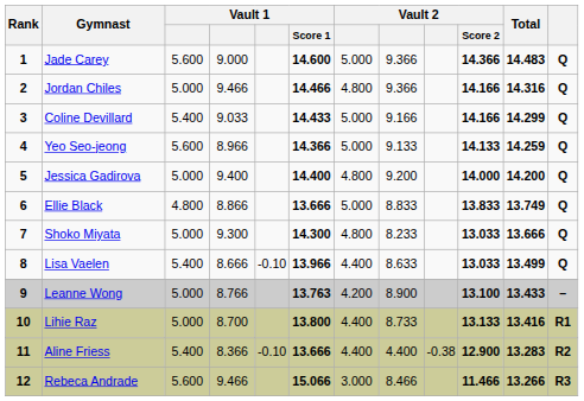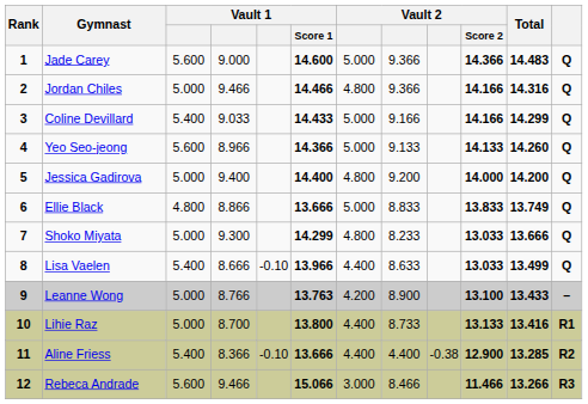Yeo Seo-jeong | Total: 14.259 -> 14.260
Shoko Miyata | Vault 1 / Score 1: 14.300 -> 14.299
Aline Friess | Total: 13.283 -> 13.285
